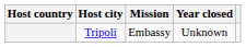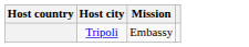- column: Year closed | Unknown
